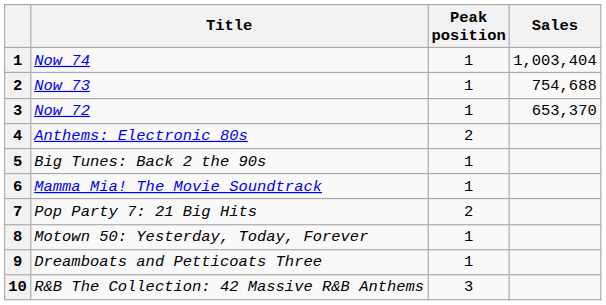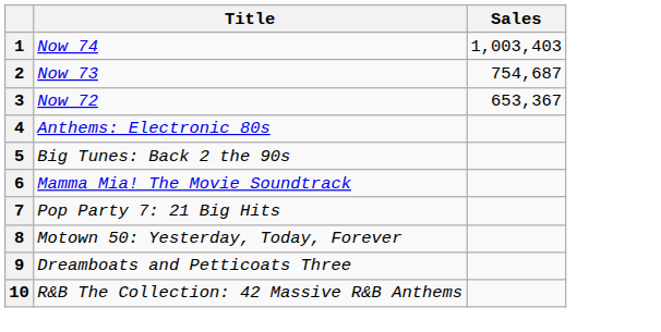- column: Peak position | 1 | 1 | 1 | 2 | 1 | 1 | 2 | 1 | 1 | 3
Now 74 | Sales: 1,003,404 -> 1,003,403
Now 73 | Sales: 754,688 -> 754,687
Now 72 | Sales: 653,370 -> 653,367
